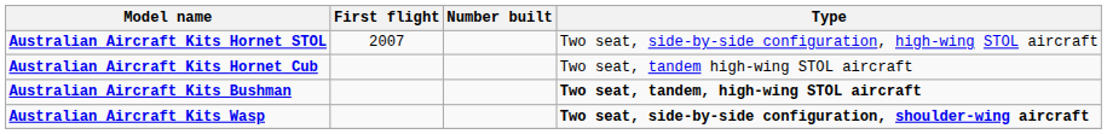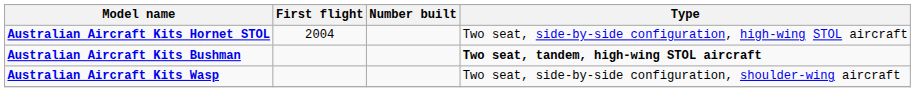Australian Aircraft Kits Hornet STOL | First flight: 2007 -> 2004
- row: Australian Aircraft Kits Hornet Cub | Two seat, tandem high-wing STOL aircraft
Australian Aircraft Kits Wasp | Type: bold -> normal
